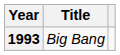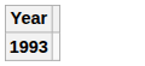- column: Title | Big Bang
